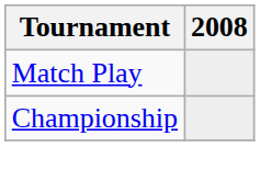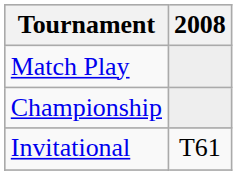+ row: Invitational | T61
